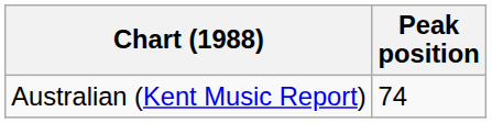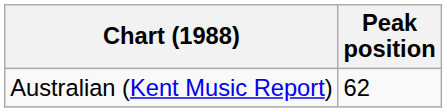Australian (Kent Music Report) | Peak position: 74 -> 62
